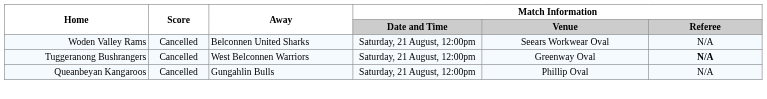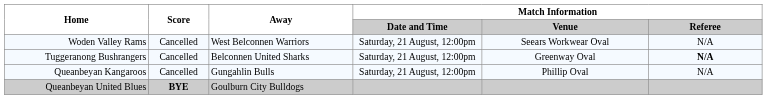Woden Valley Rams | Away: Belconnen United Sharks -> West Belconnen Warriors
Tuggeranong Bushrangers | Away: West Belconnen Warriors -> Belconnen United Sharks
+ row: Queanbeyan United Blues | BYE | Goulburn City Bulldogs
